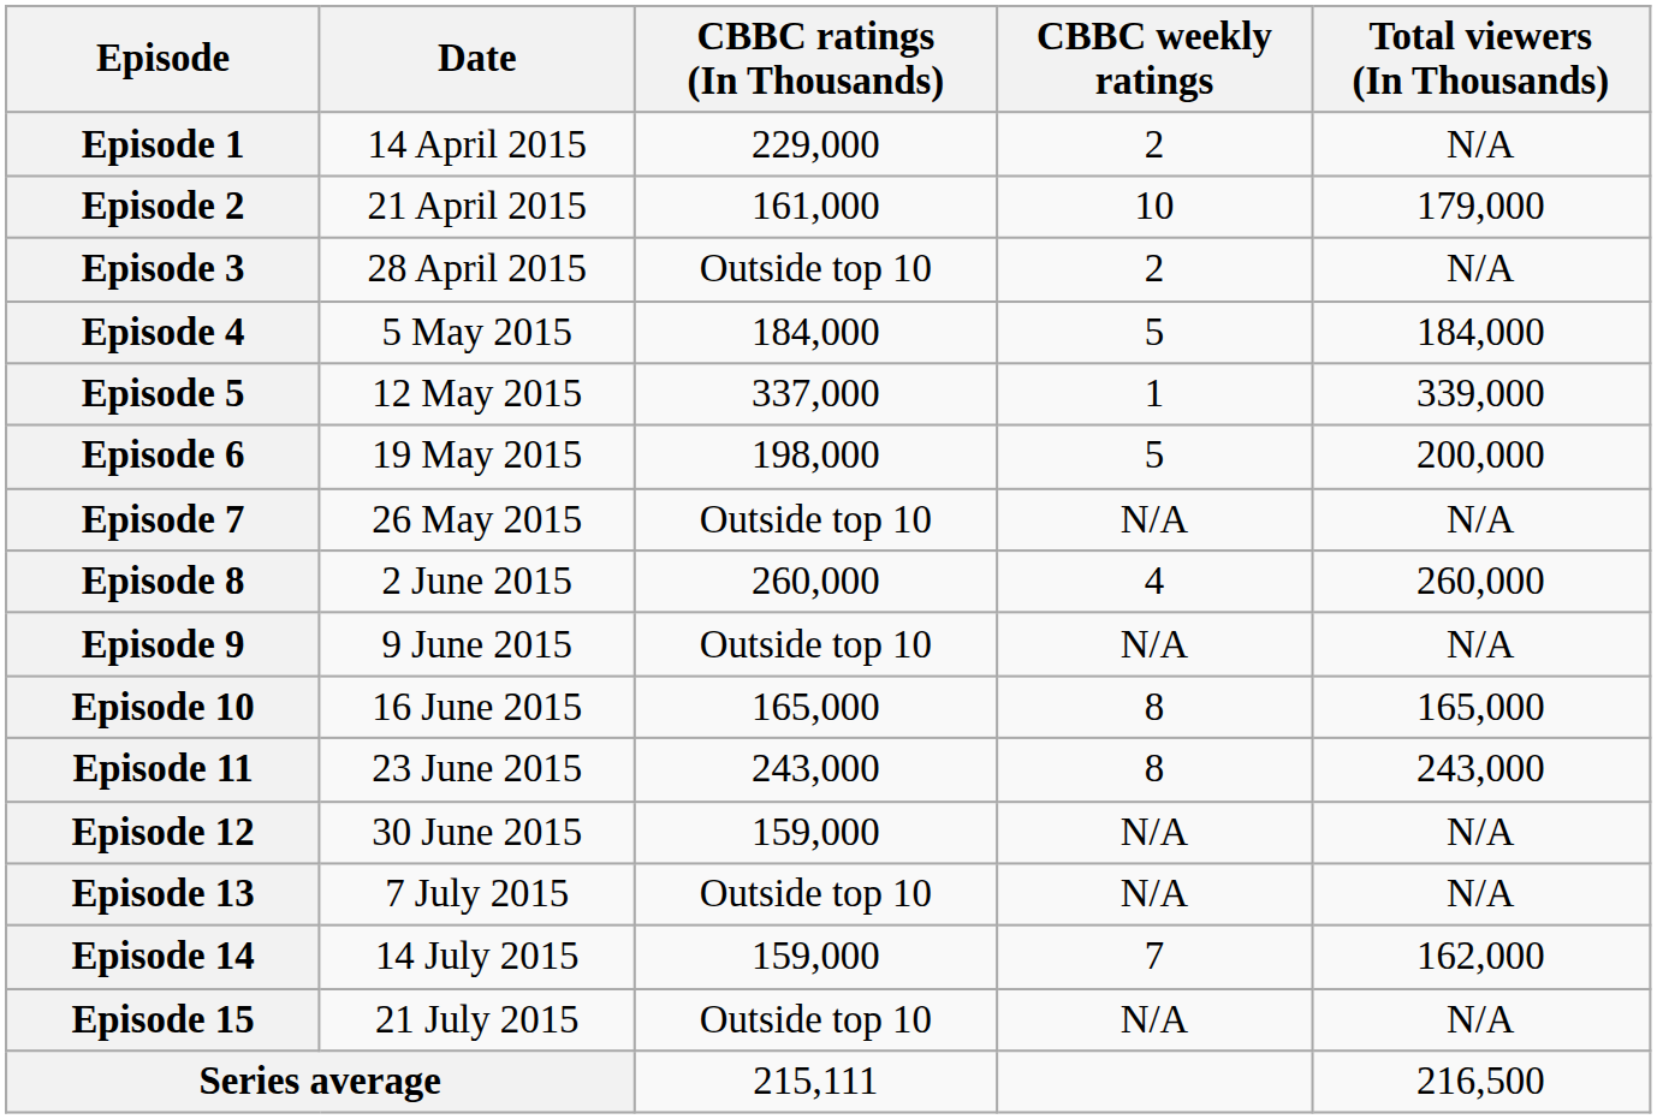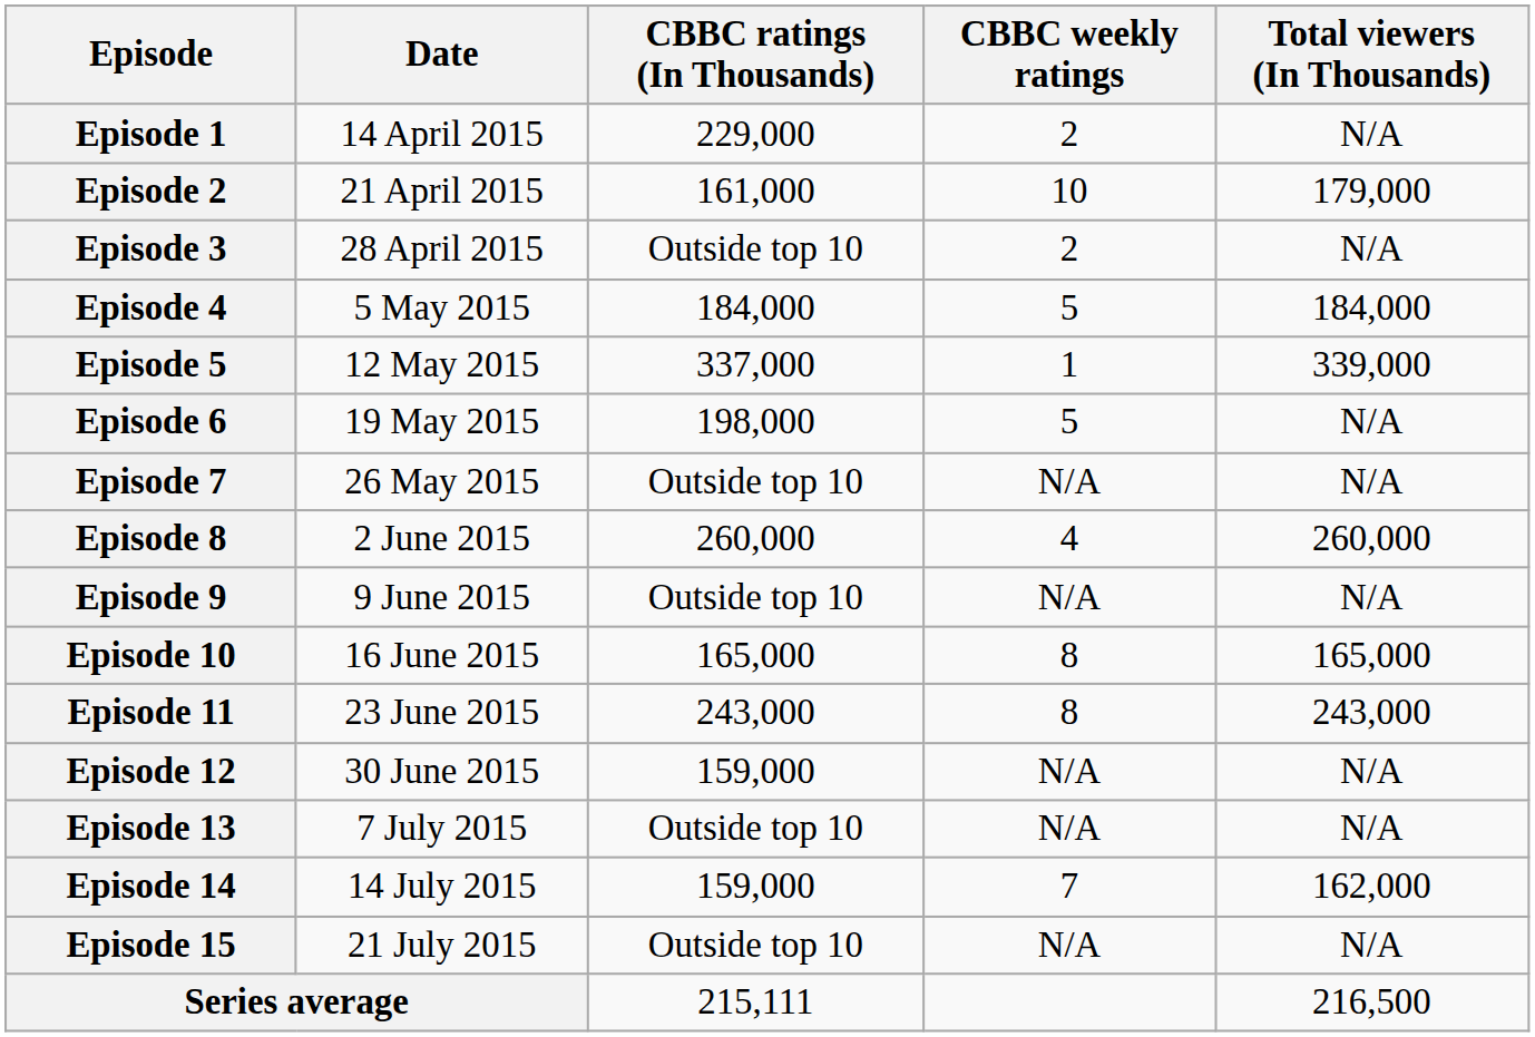Episode 6 | Total viewers (In Thousands): 200,000 -> N/A
